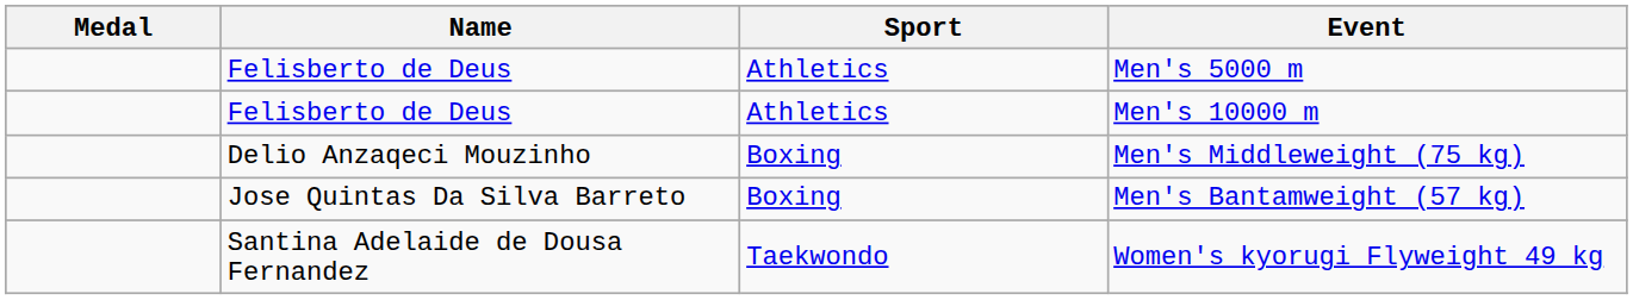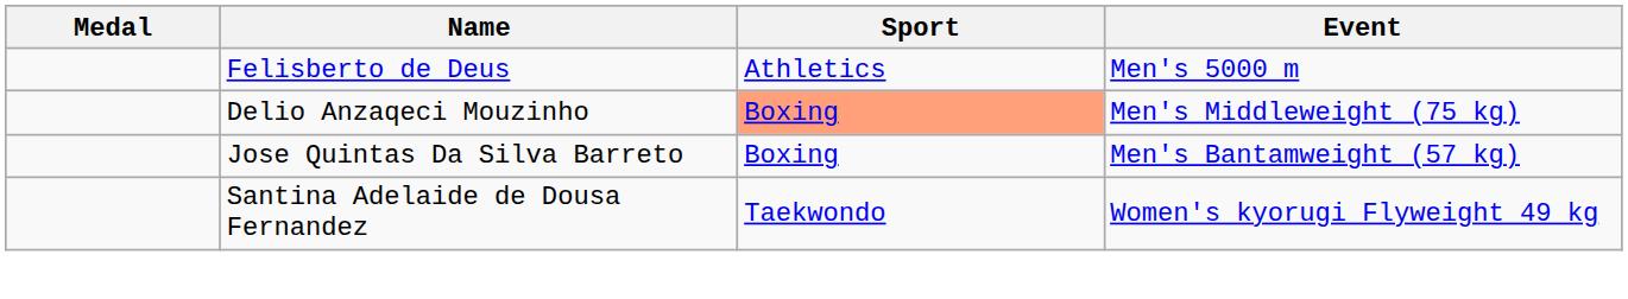- row: Felisberto de Deus | Athletics | Men's 10000 m
Men's Middleweight (75 kg) | Sport: no background -> lightsalmon background
